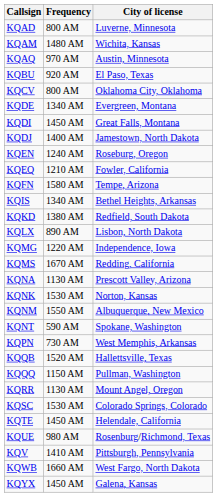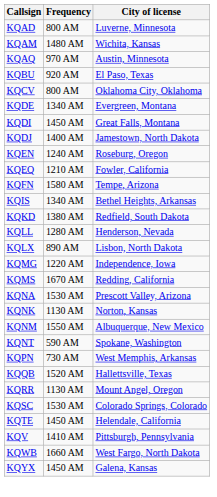+ row: KQLL | 1280 AM | Henderson, Nevada
KQNA | Frequency: 1130 AM -> 1530 AM
KQNK | Frequency: 1530 AM -> 1130 AM
- row: KQQQ | 1150 AM | Pullman, Washington
- row: KQUE | 980 AM | Rosenburg/Richmond, Texas
